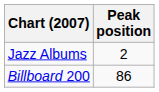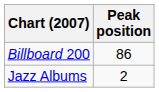rows swapped: Billboard 200 <-> Jazz Albums
